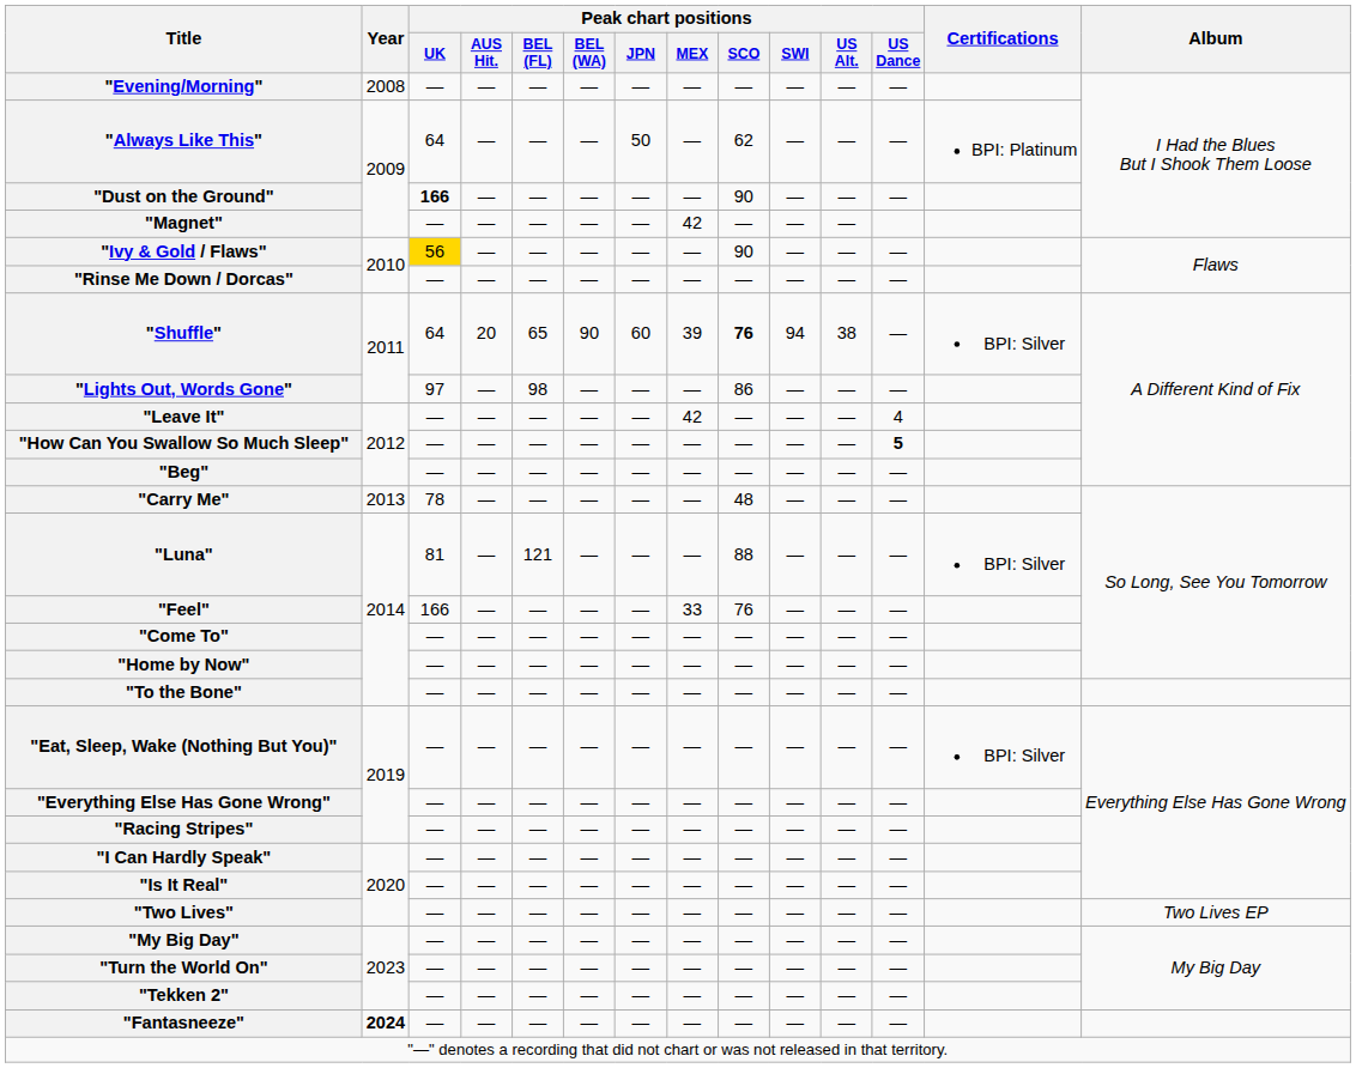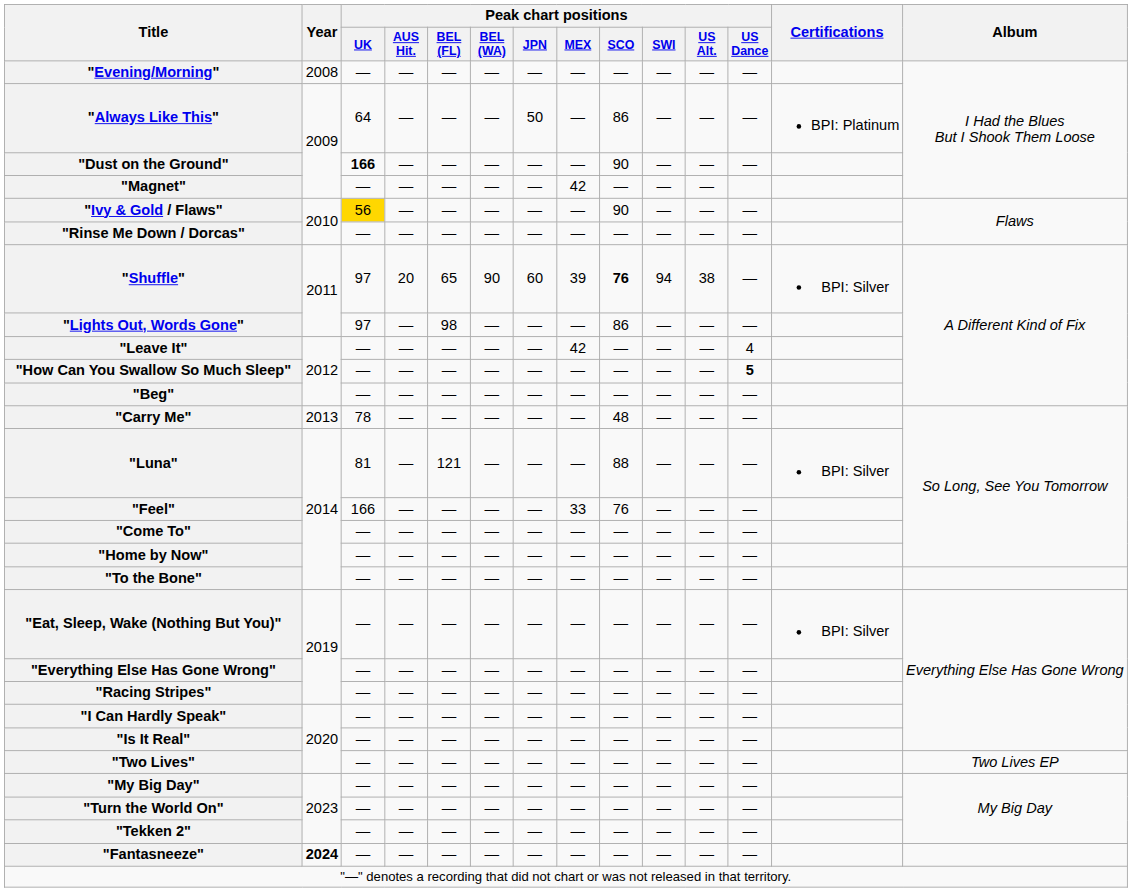"Always Like This" | Peak chart positions / SCO: 62 -> 86
"Shuffle" | Peak chart positions / UK: 64 -> 97
